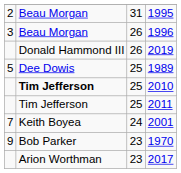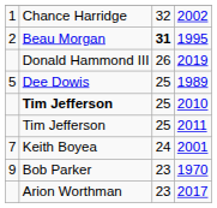+ row: 1 | Chance Harridge | 32 | 2002
1995 | column 3: normal -> bold
- row: 3 | Beau Morgan | 26 | 1996
